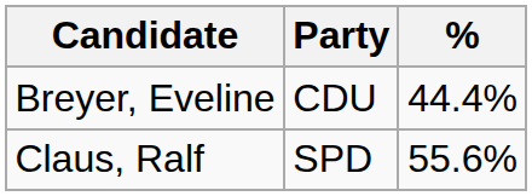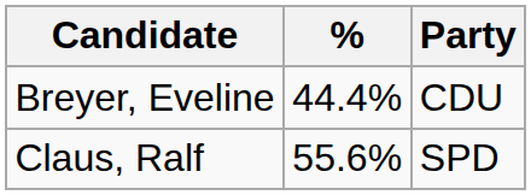columns swapped: Party <-> %
